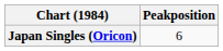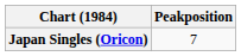Japan Singles (Oricon) | Peakposition: 6 -> 7
